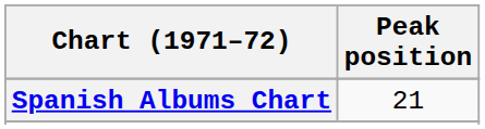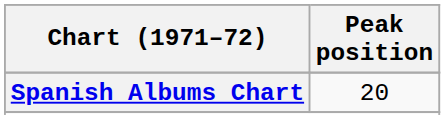Spanish Albums Chart | Peak position: 21 -> 20
